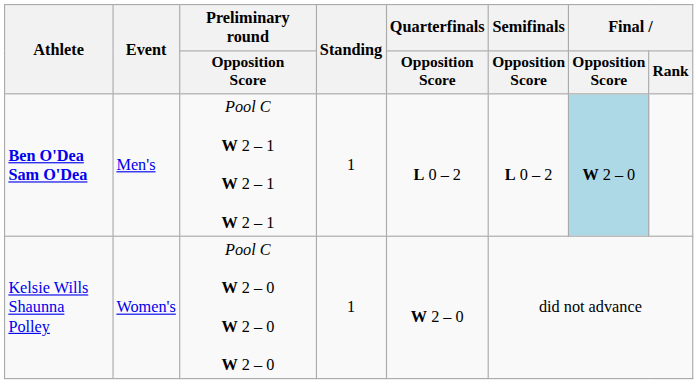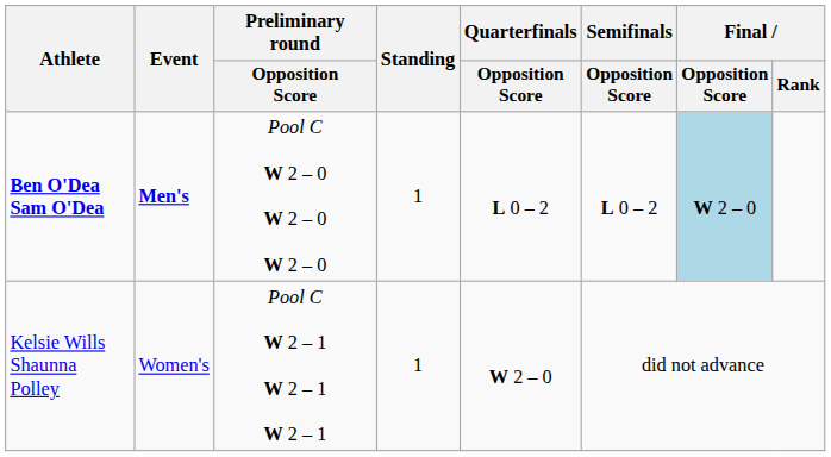Ben O'Dea Sam O'Dea | Event: normal -> bold
Ben O'Dea Sam O'Dea | Preliminary round / Opposition Score: Pool C W 2 – 1 W 2 – 1 W 2 – 1 -> Pool C W 2 – 0 W 2 – 0 W 2 – 0
Kelsie Wills Shaunna Polley | Preliminary round / Opposition Score: Pool C W 2 – 0 W 2 – 0 W 2 – 0 -> Pool C W 2 – 1 W 2 – 1 W 2 – 1
